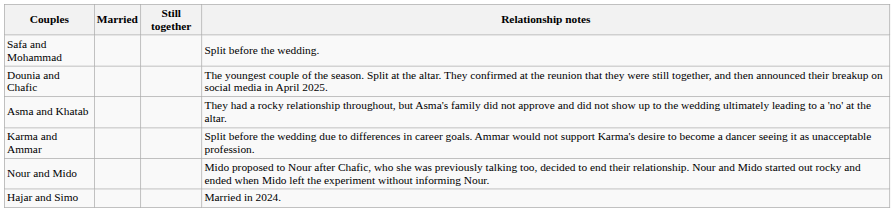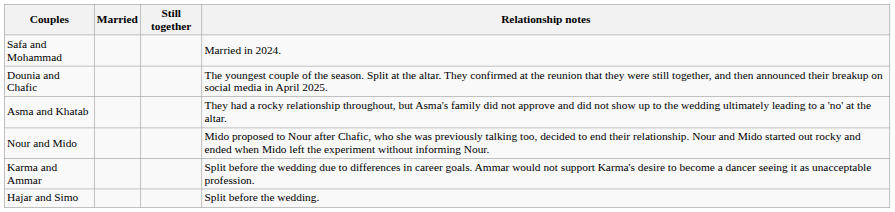Safa and Mohammad | Relationship notes: Split before the wedding. -> Married in 2024.
rows swapped: Karma and Ammar <-> Nour and Mido
Hajar and Simo | Relationship notes: Married in 2024. -> Split before the wedding.
